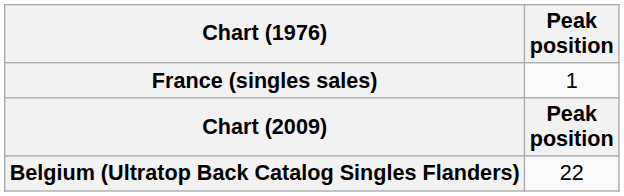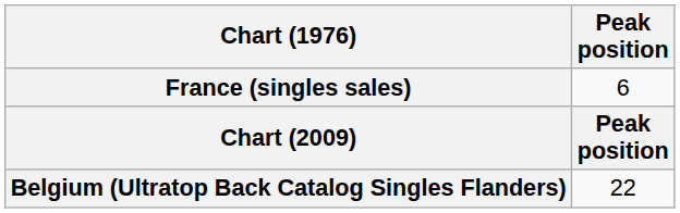France (singles sales) | Peak position: 1 -> 6
